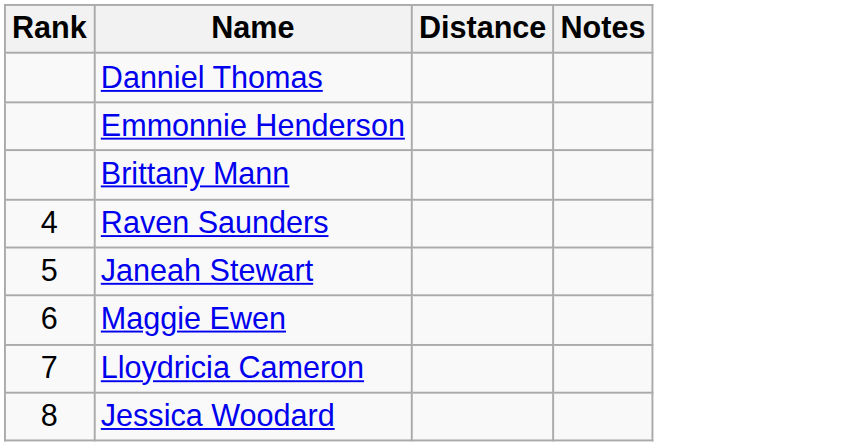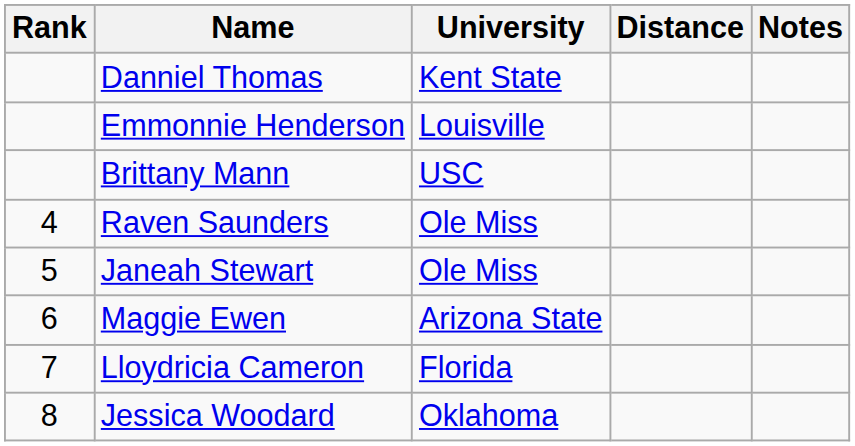+ column: University | Kent State | Louisville | USC | Ole Miss | Ole Miss | Arizona State | Florida | Oklahoma
